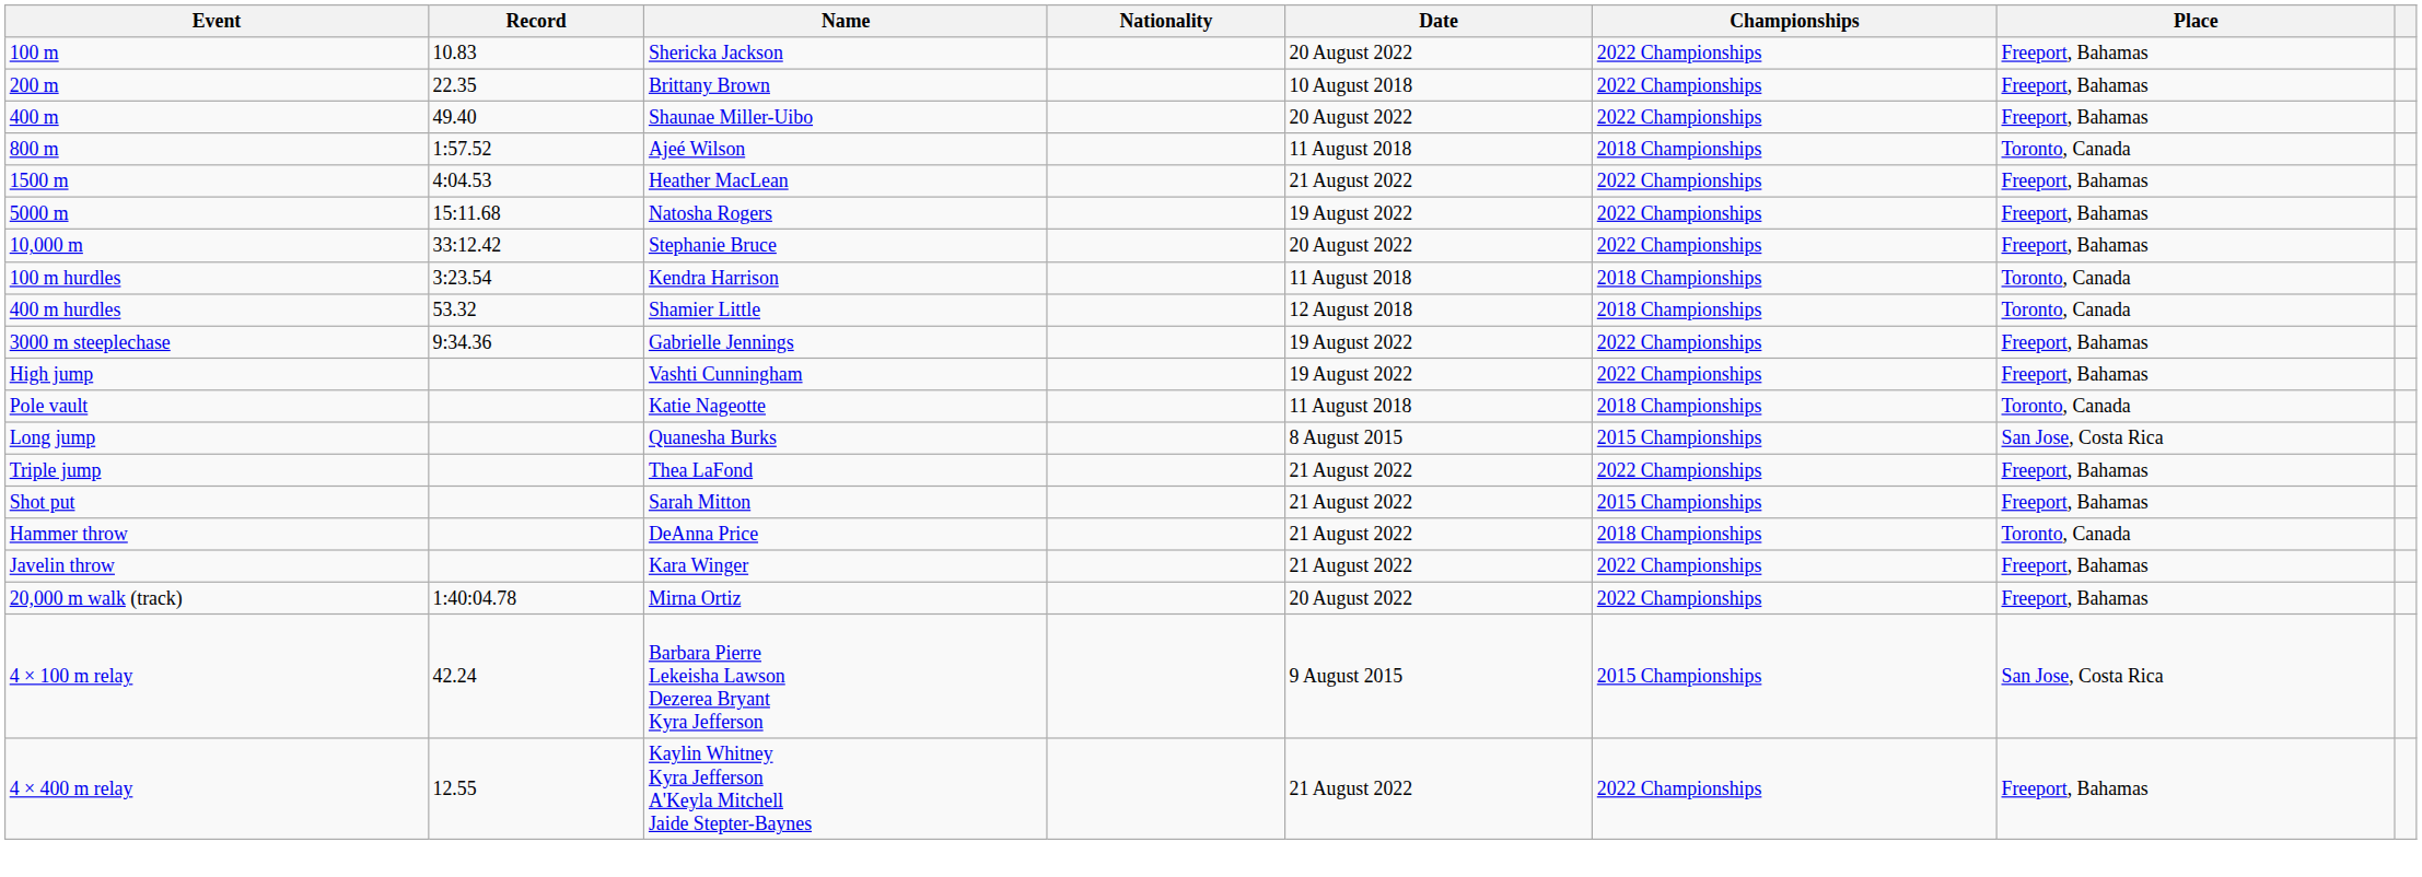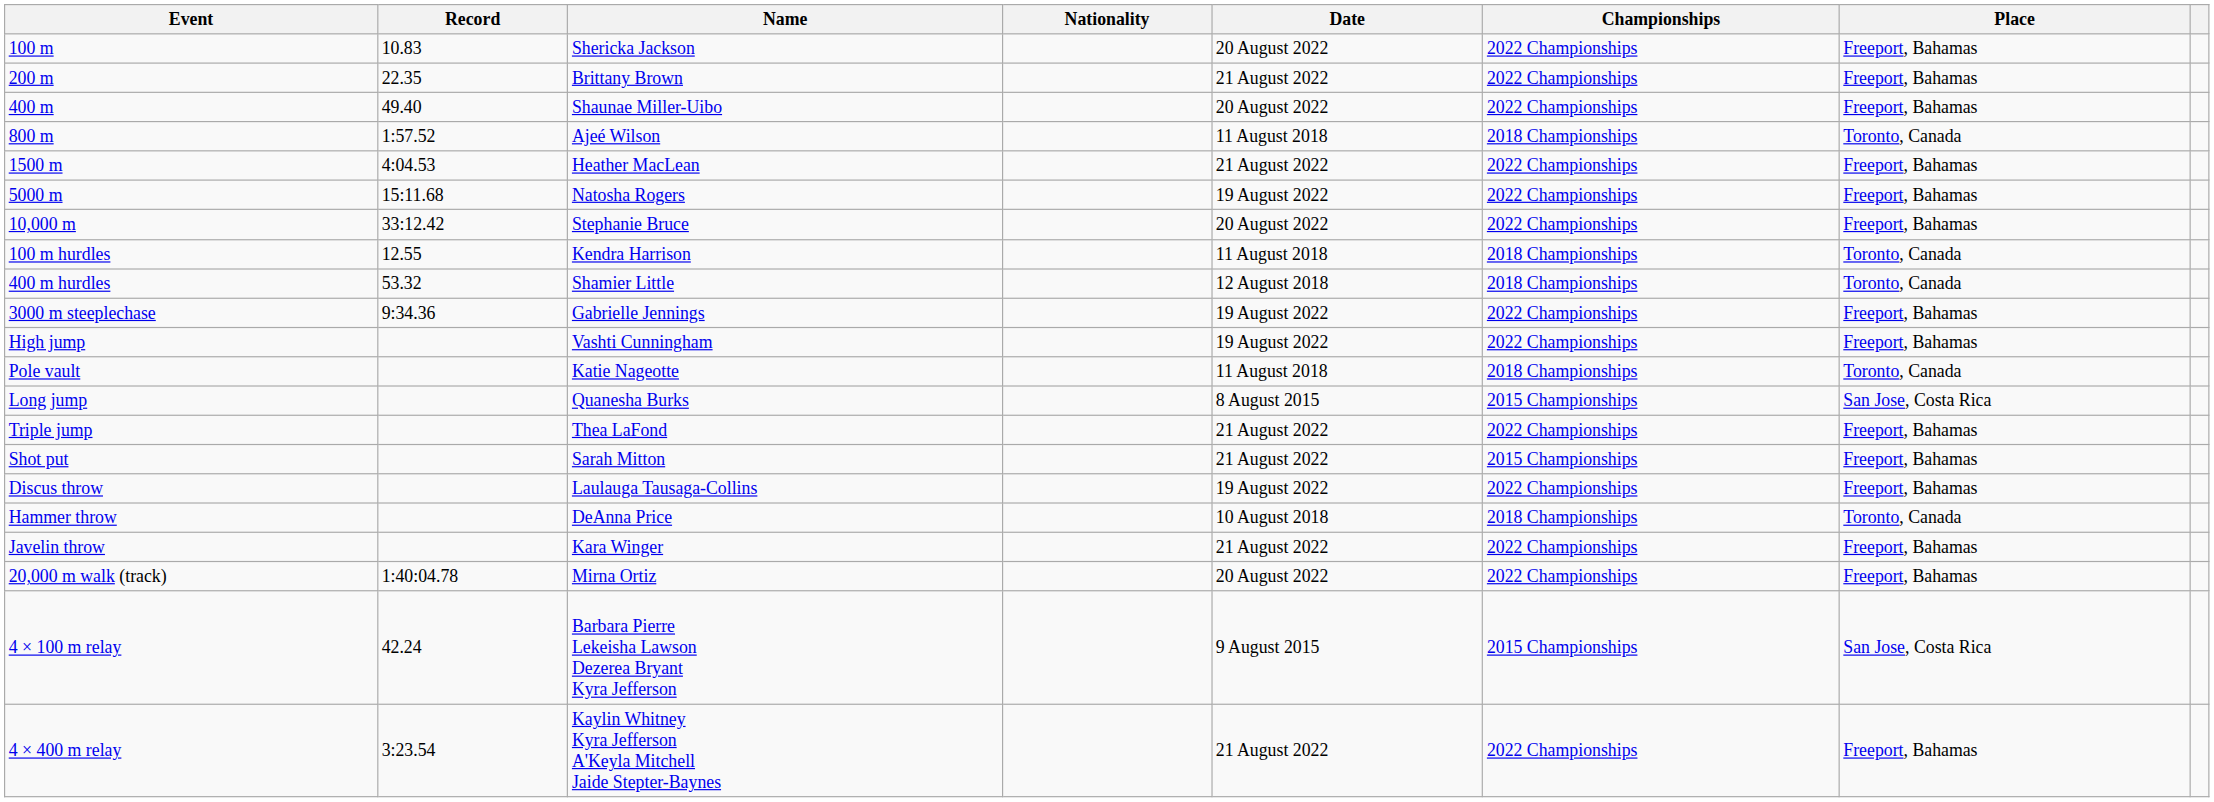200 m | Date: 10 August 2018 -> 21 August 2022
100 m hurdles | Record: 3:23.54 -> 12.55
+ row: Discus throw | Laulauga Tausaga-Collins | 19 August 2022 | 2022 Championships | Freeport, Bahamas
Hammer throw | Date: 21 August 2022 -> 10 August 2018
4 × 400 m relay | Record: 12.55 -> 3:23.54
